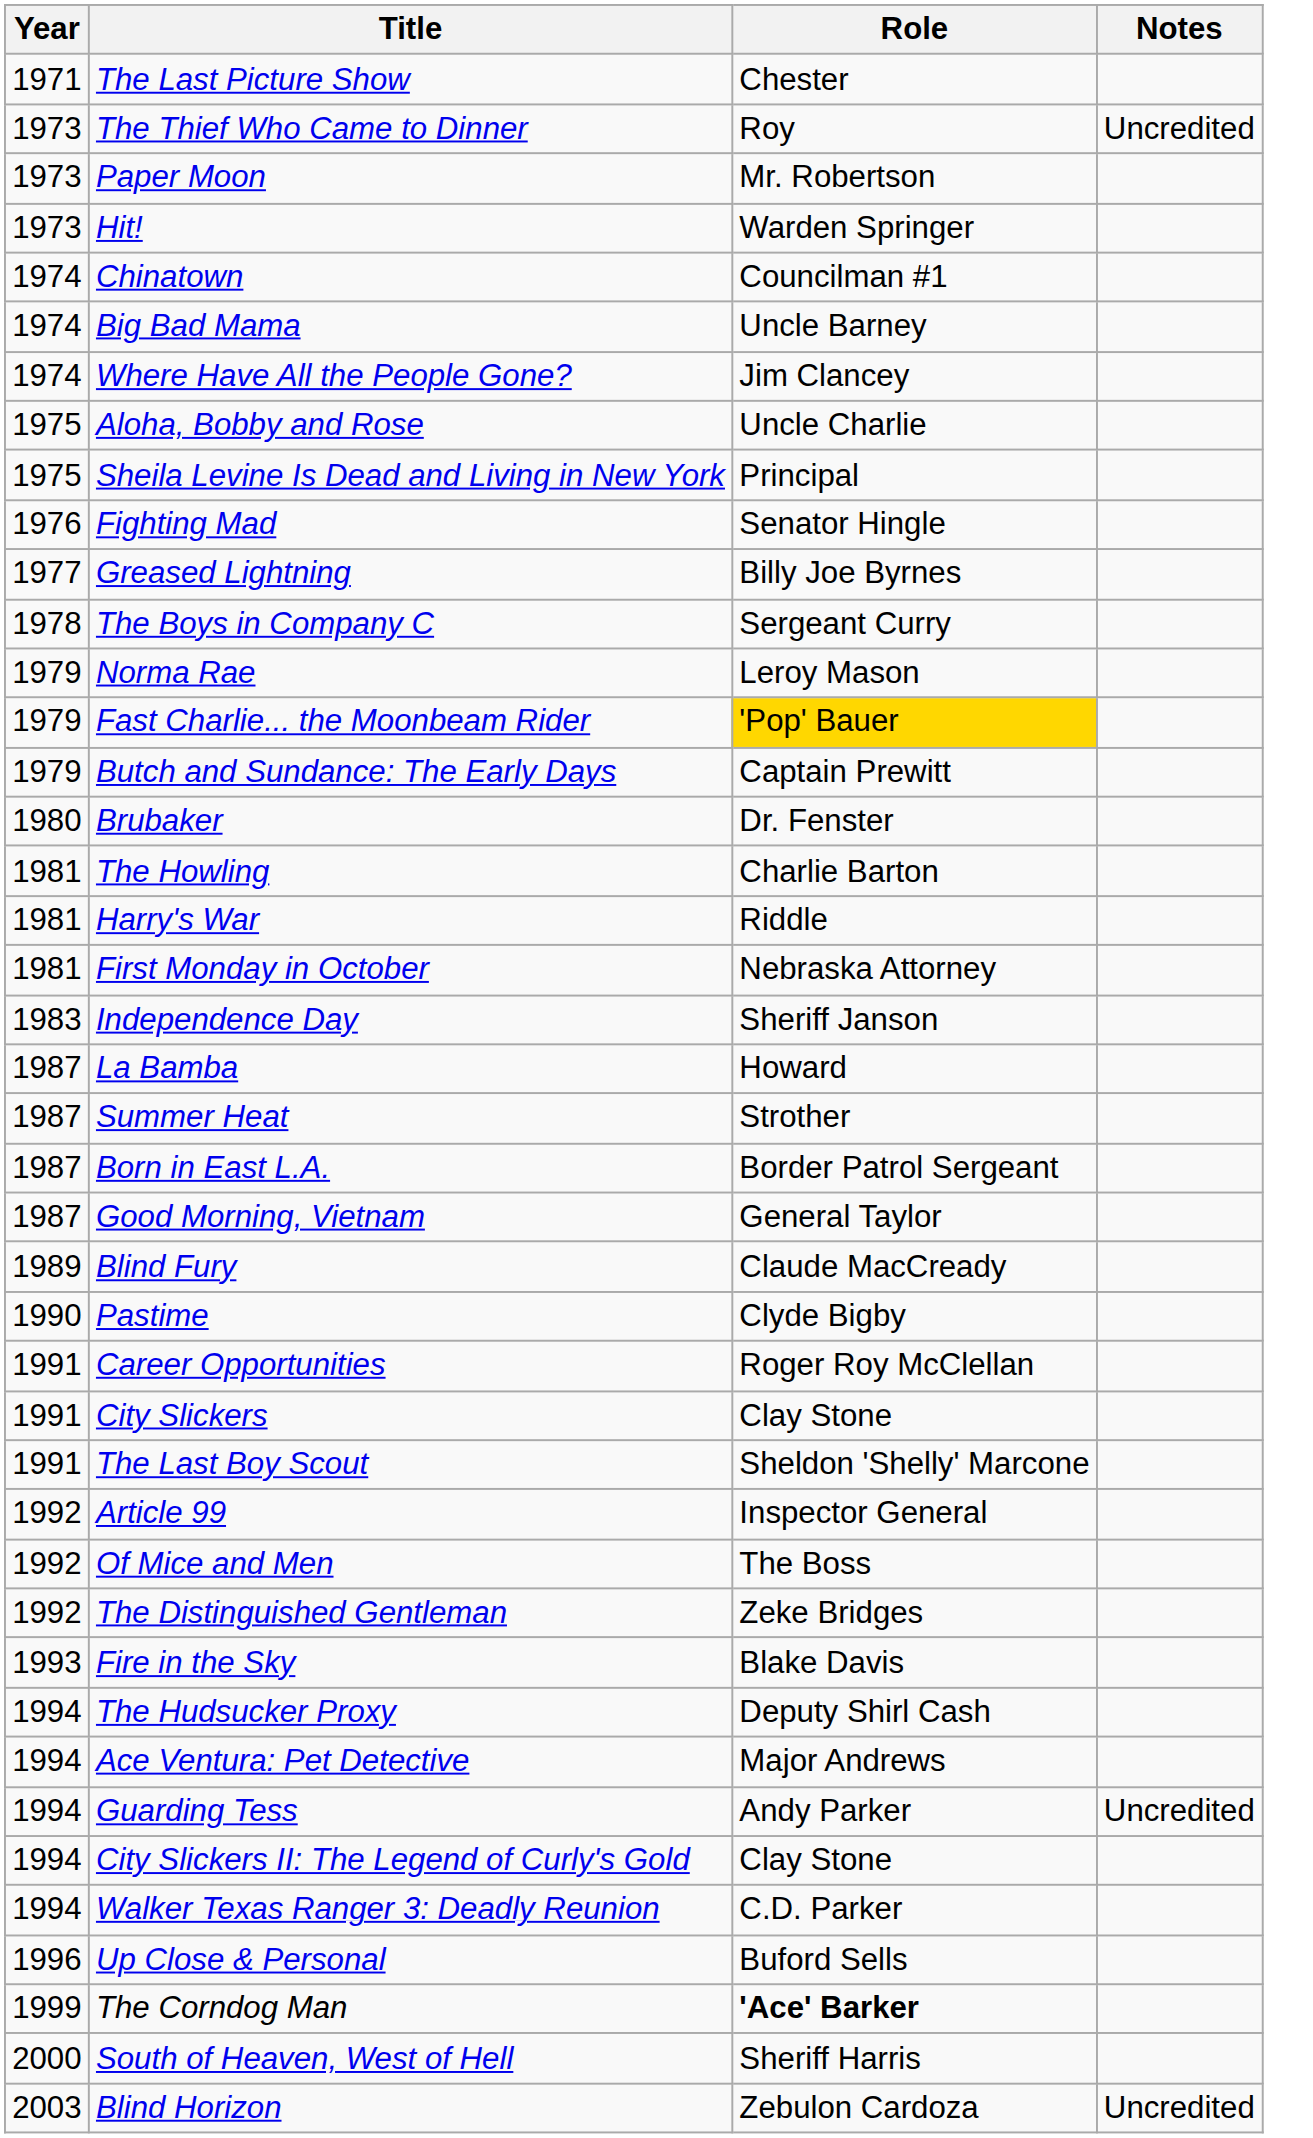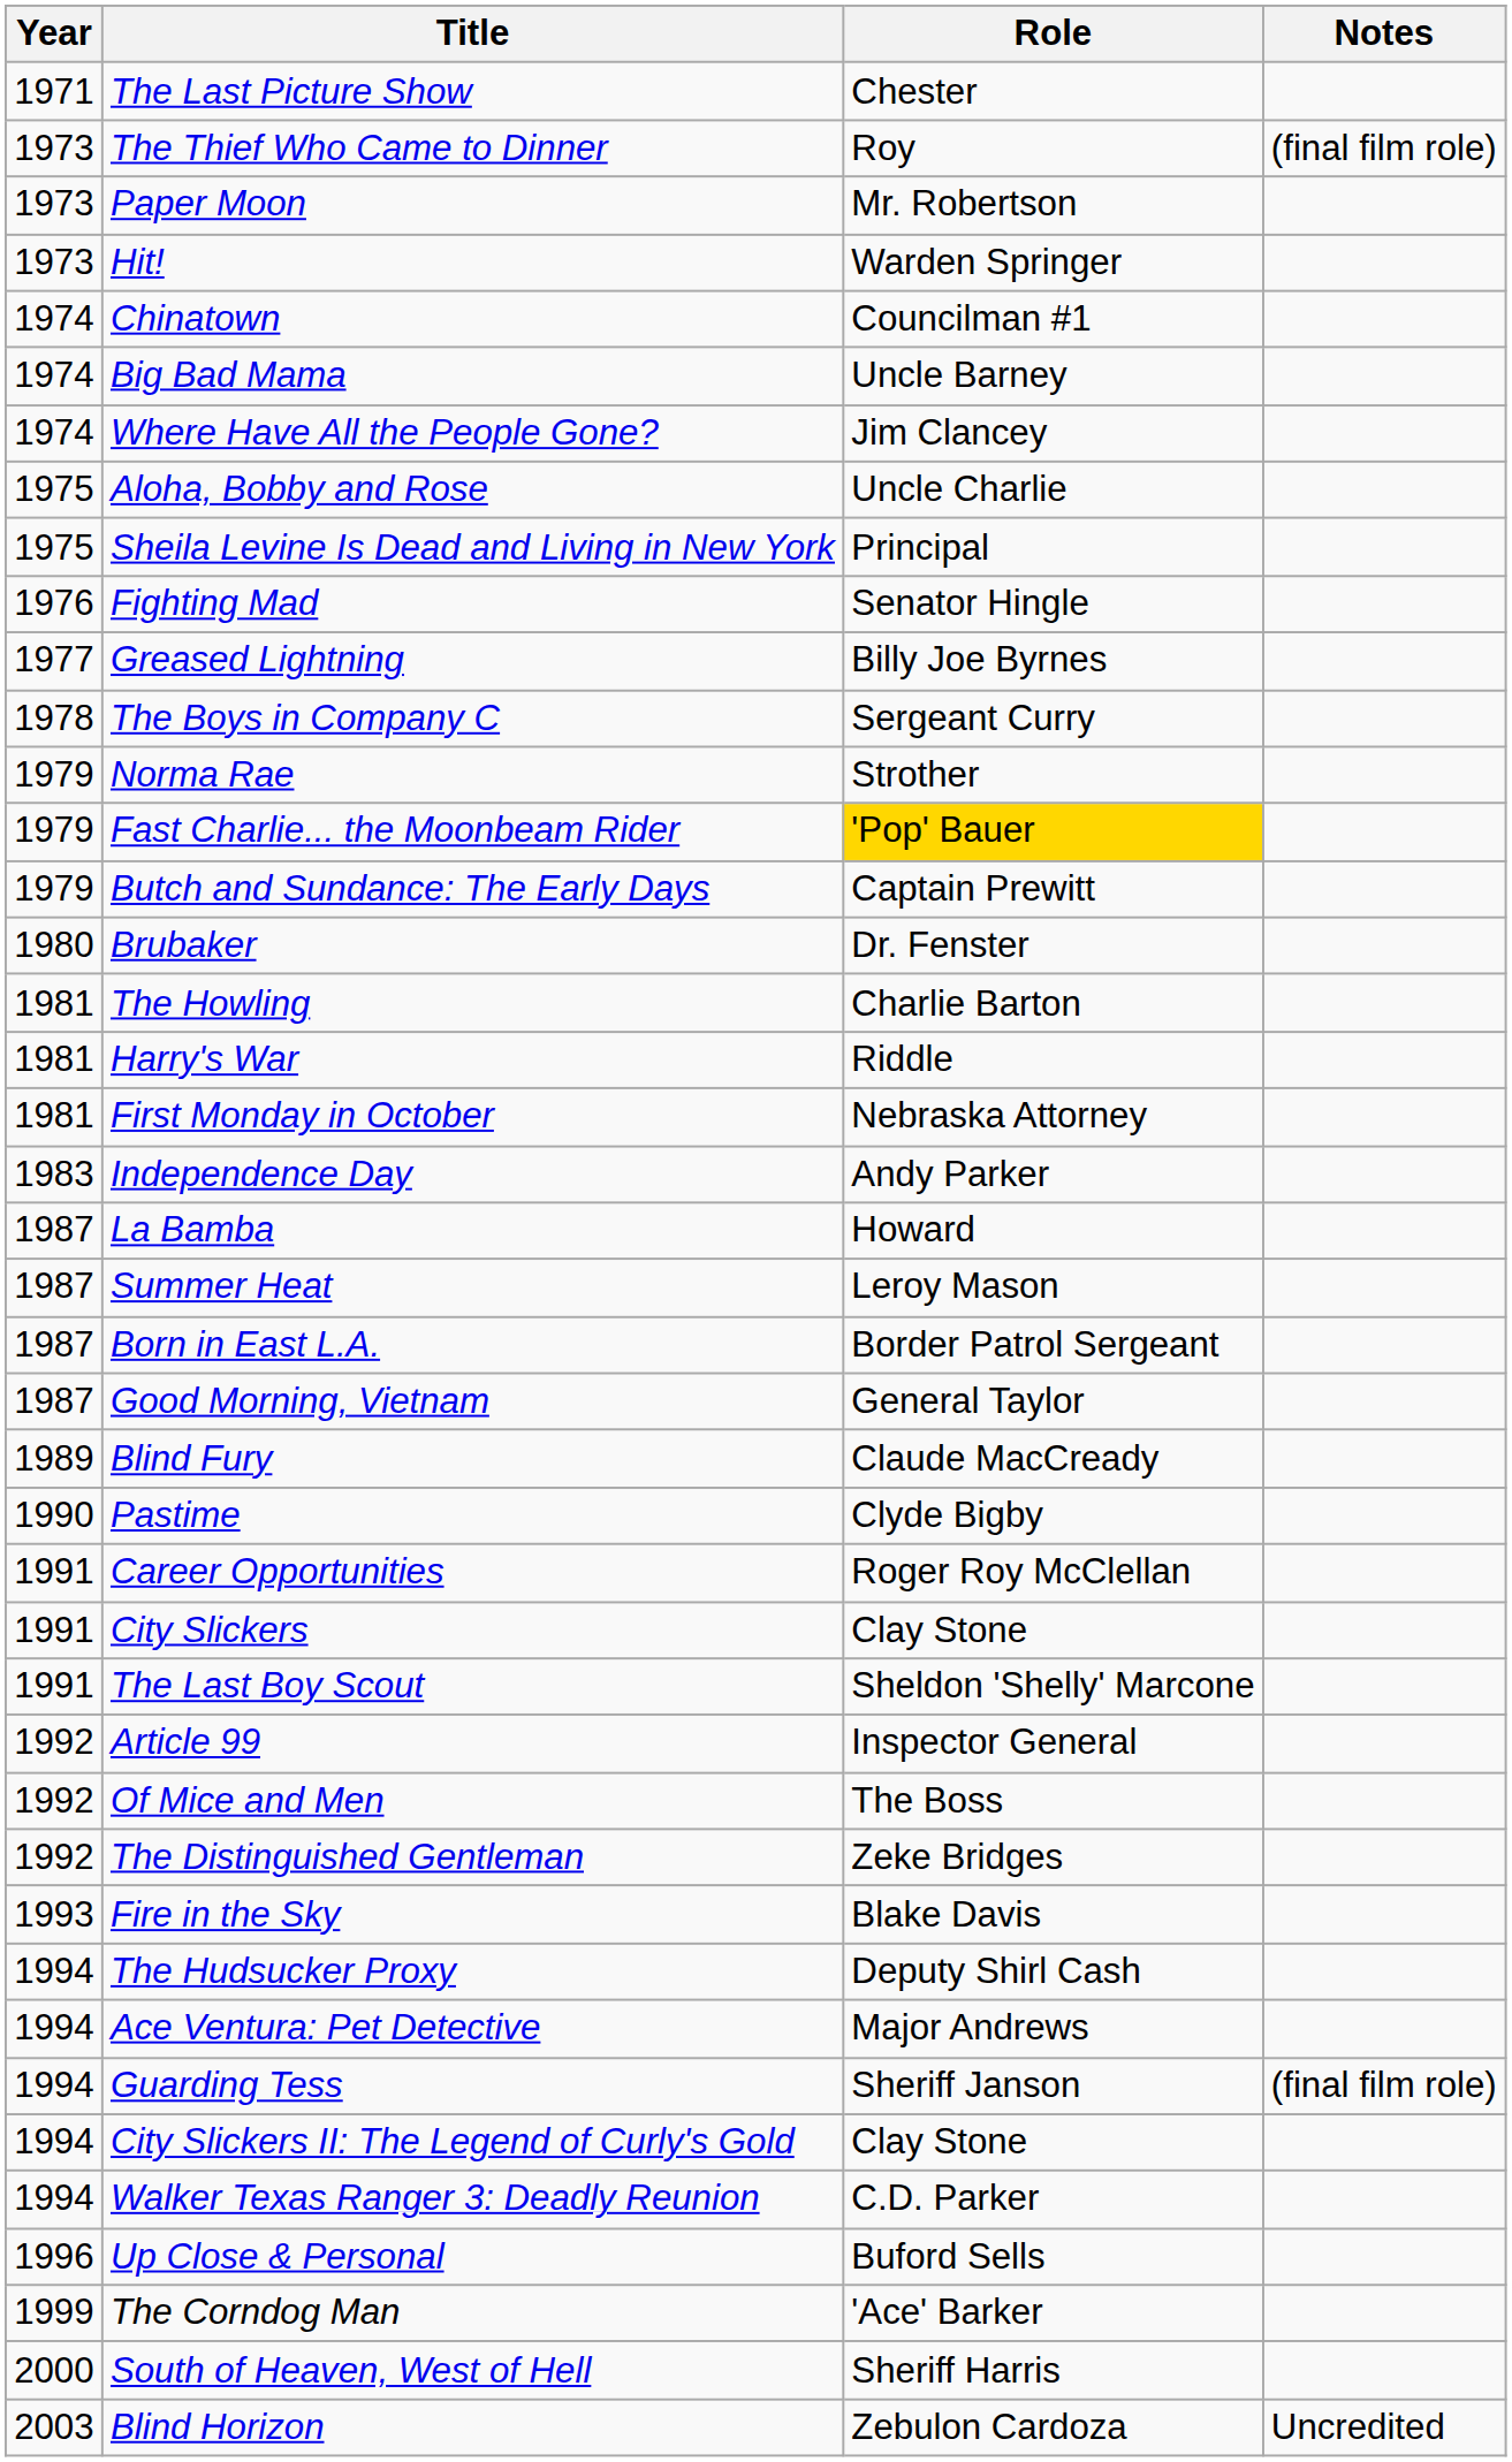The Thief Who Came to Dinner | Notes: Uncredited -> (final film role)
Norma Rae | Role: Leroy Mason -> Strother
Independence Day | Role: Sheriff Janson -> Andy Parker
Summer Heat | Role: Strother -> Leroy Mason
Guarding Tess | Role: Andy Parker -> Sheriff Janson
Guarding Tess | Notes: Uncredited -> (final film role)
The Corndog Man | Role: bold -> normal
